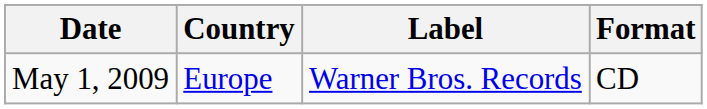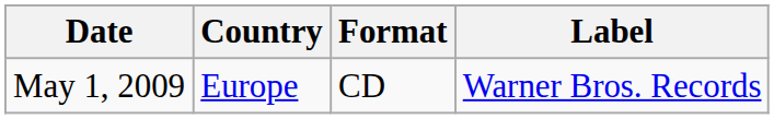columns swapped: Format <-> Label
